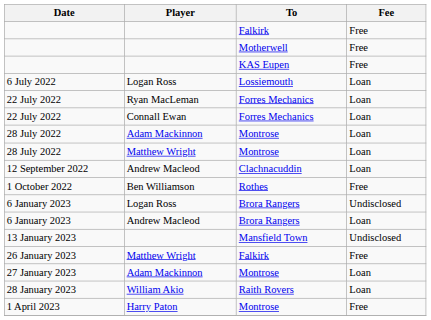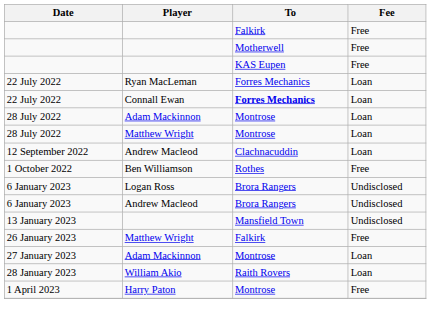- row: 6 July 2022 | Logan Ross | Lossiemouth | Loan
22 July 2022 / Connall Ewan | To: normal -> bold
6 January 2023 / Andrew Macleod | Fee: Loan -> Undisclosed
